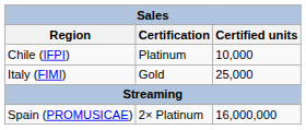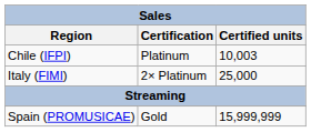Chile (IFPI) | Certified units: 10,000 -> 10,003
Italy (FIMI) | Certification: Gold -> 2× Platinum
Spain (PROMUSICAE) | Certification: 2× Platinum -> Gold
Spain (PROMUSICAE) | Certified units: 16,000,000 -> 15,999,999
